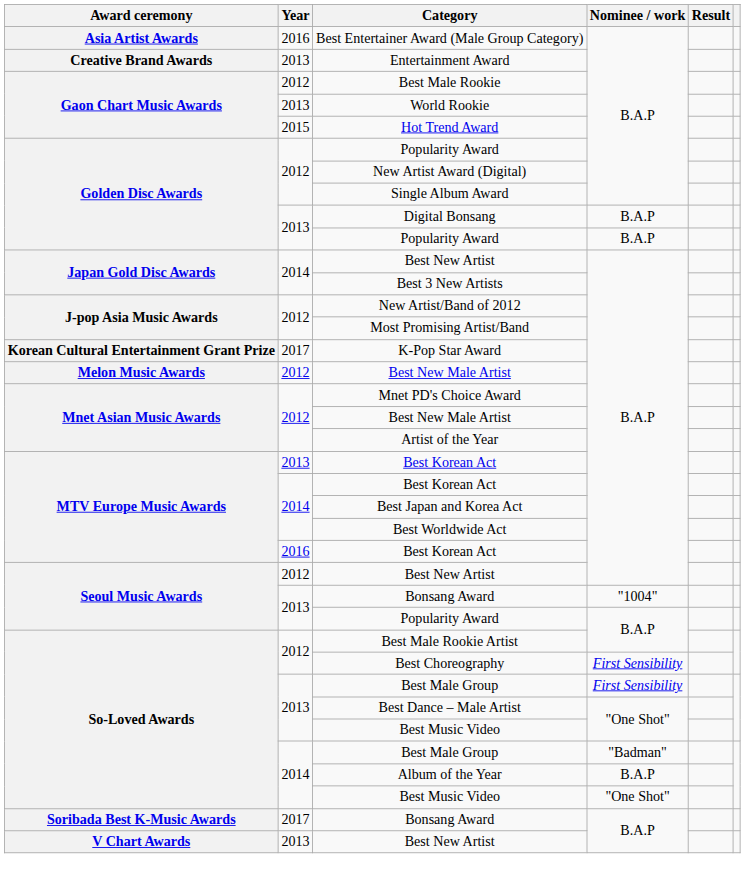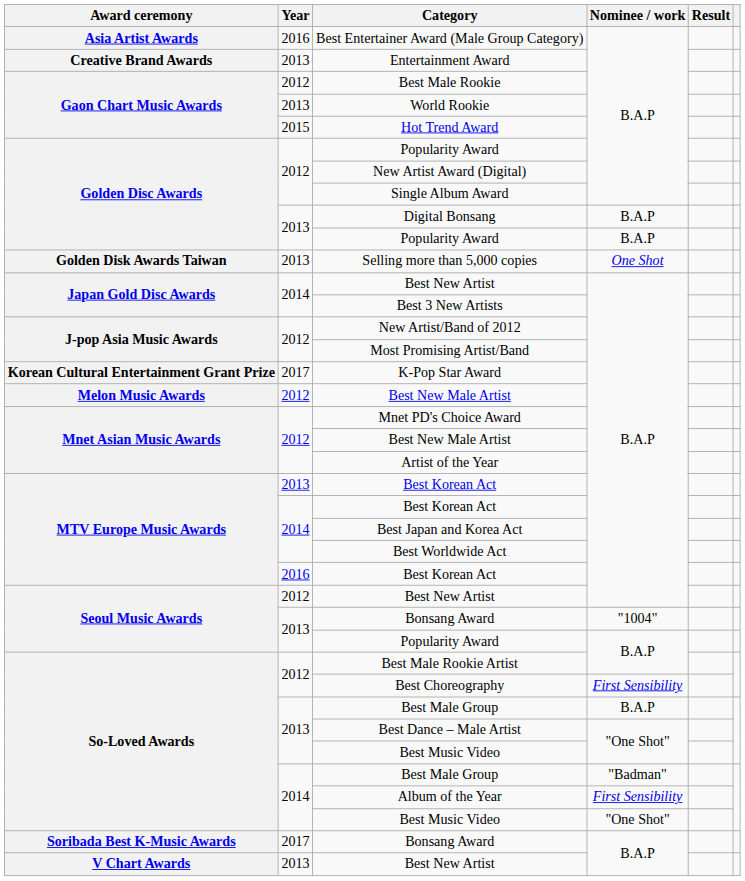+ row: Golden Disk Awards Taiwan | 2013 | Selling more than 5,000 copies | One Shot
2013 / Best Male Group | Nominee / work: First Sensibility -> B.A.P
Album of the Year | Nominee / work: B.A.P -> First Sensibility
